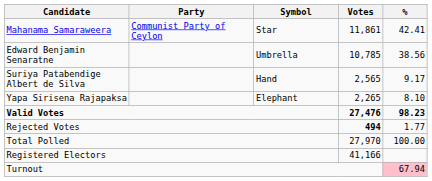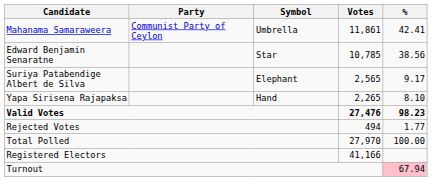Mahanama Samaraweera | Symbol: Star -> Umbrella
Edward Benjamin Senaratne | Symbol: Umbrella -> Star
Suriya Patabendige Albert de Silva | Symbol: Hand -> Elephant
Yapa Sirisena Rajapaksa | Symbol: Elephant -> Hand
Rejected Votes | Votes: bold -> normal
